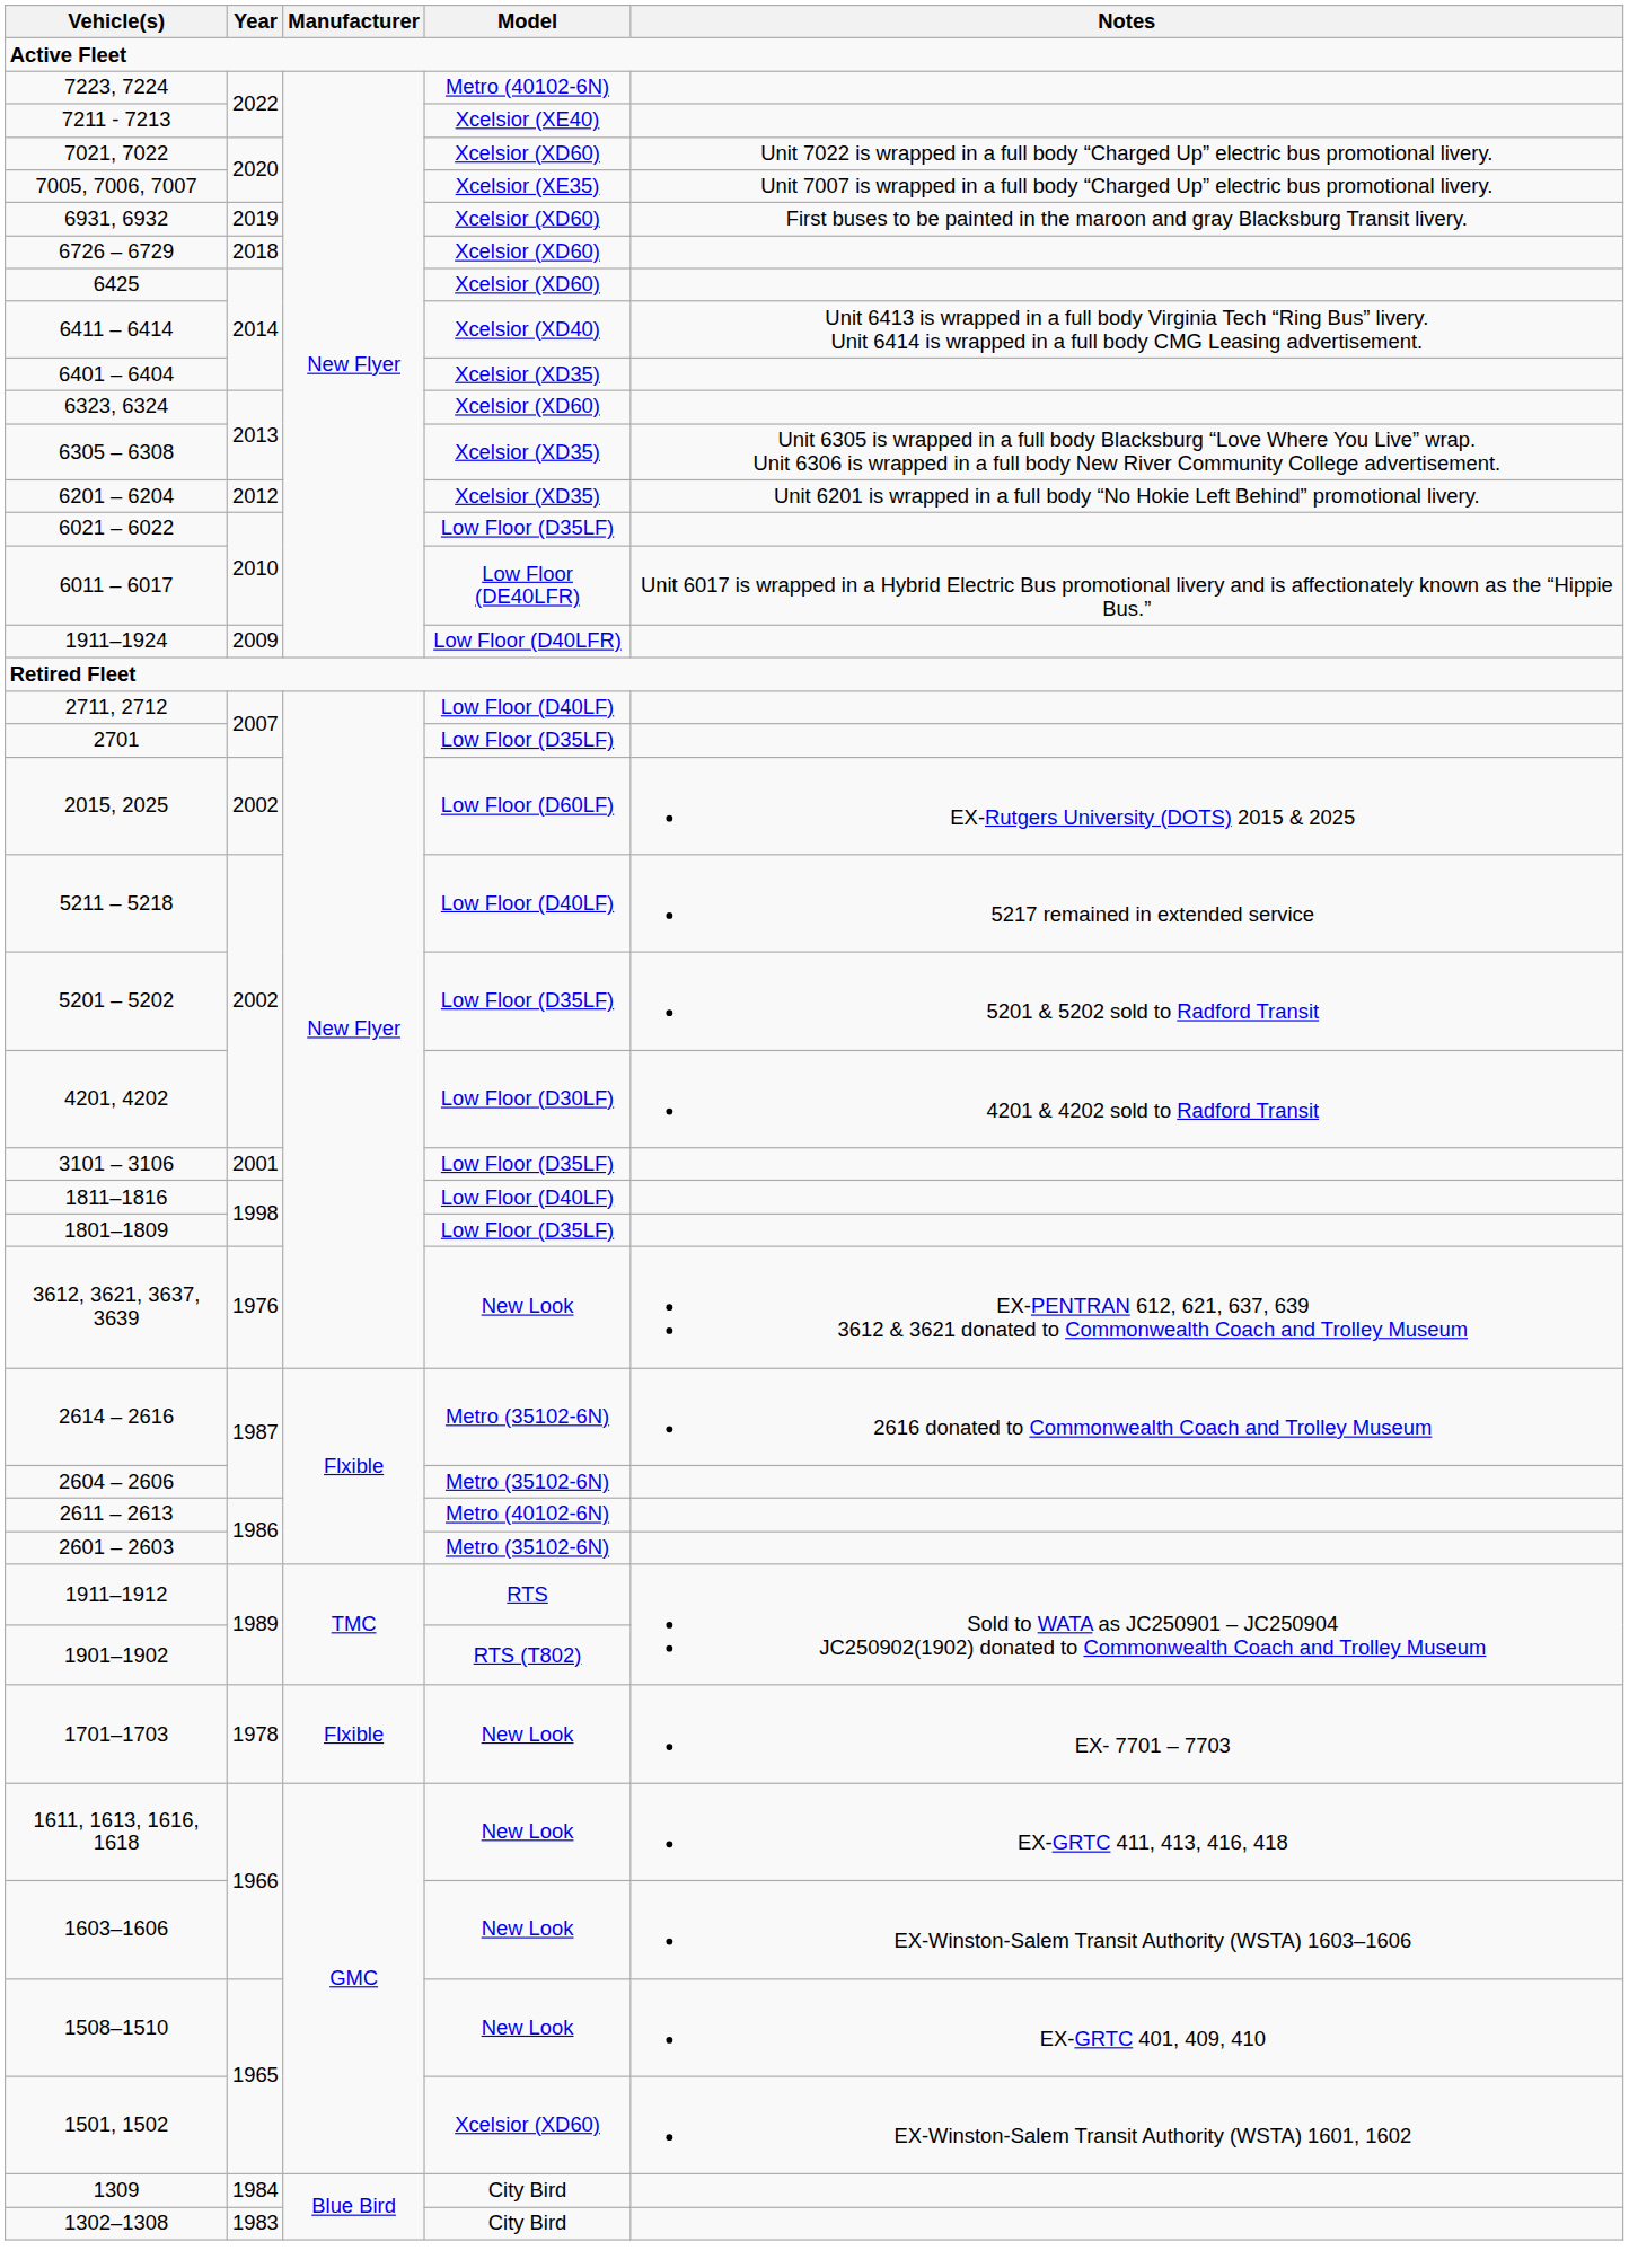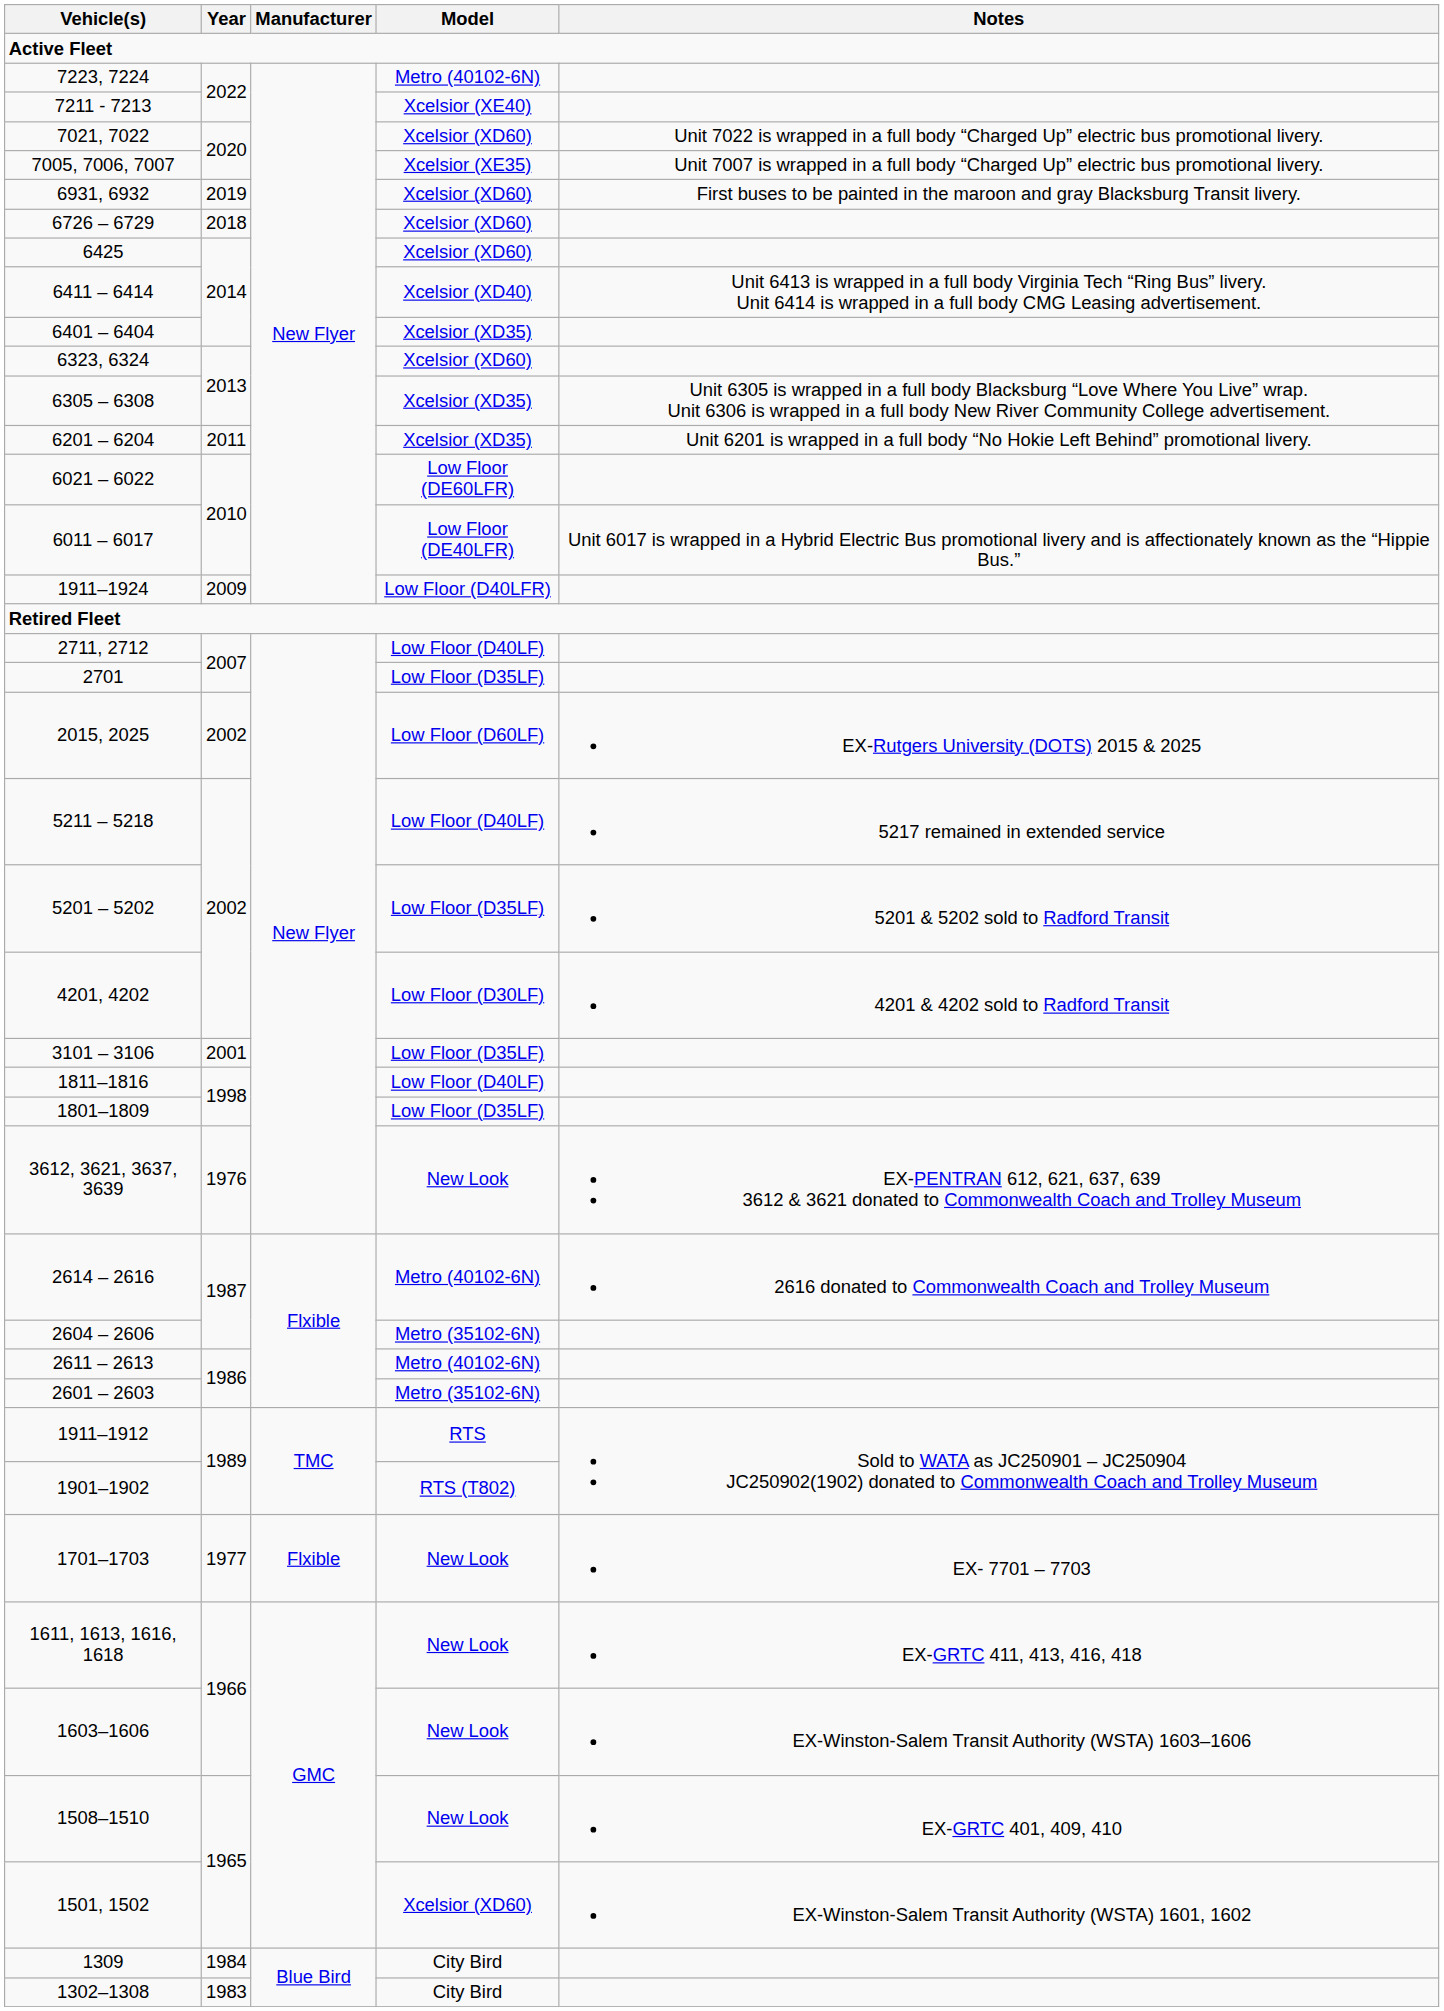6201 – 6204 | Year: 2012 -> 2011
6021 – 6022 | Model: Low Floor (D35LF) -> Low Floor (DE60LFR)
2614 – 2616 | Model: Metro (35102-6N) -> Metro (40102-6N)
1701–1703 | Year: 1978 -> 1977
